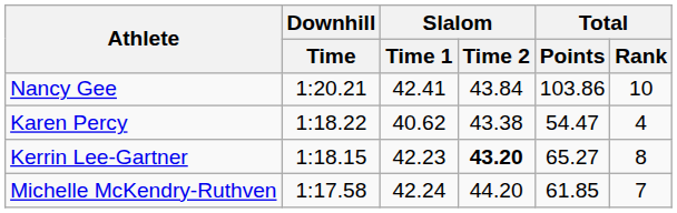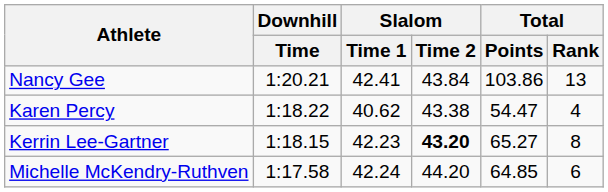Nancy Gee | Total / Rank: 10 -> 13
Michelle McKendry-Ruthven | Total / Points: 61.85 -> 64.85
Michelle McKendry-Ruthven | Total / Rank: 7 -> 6
